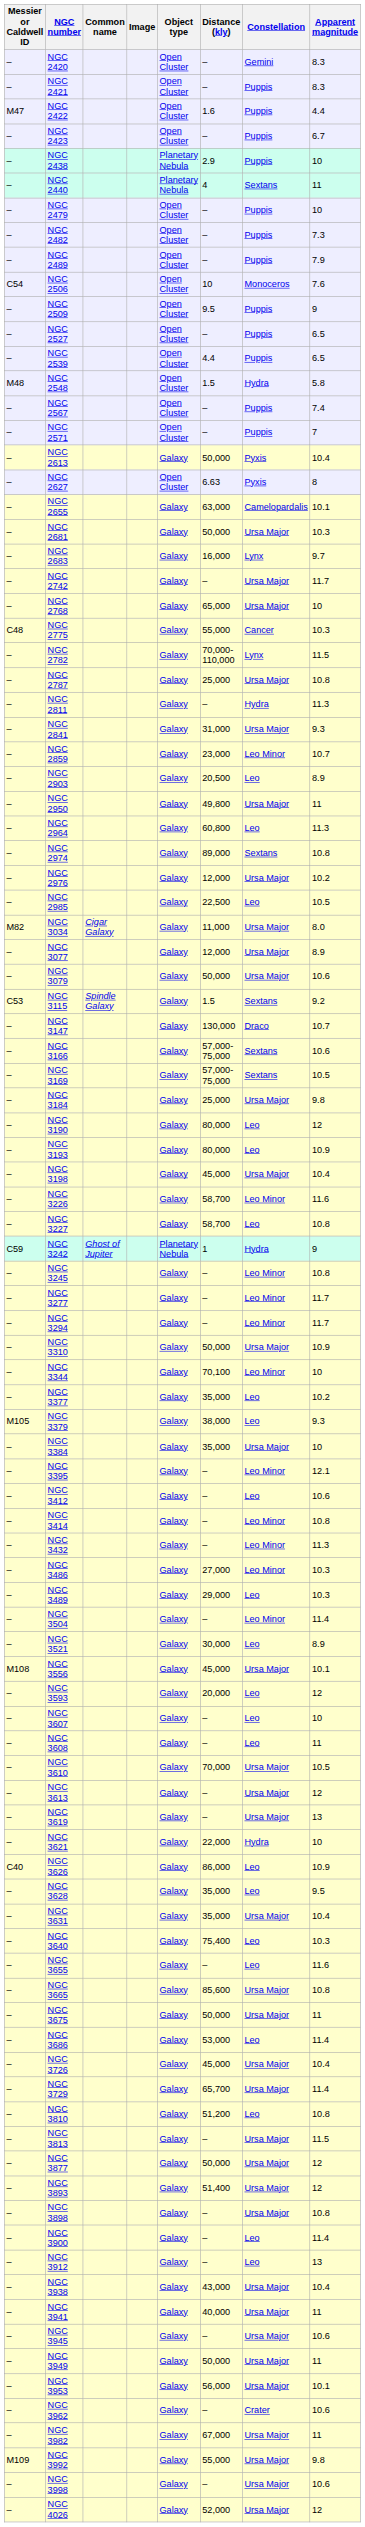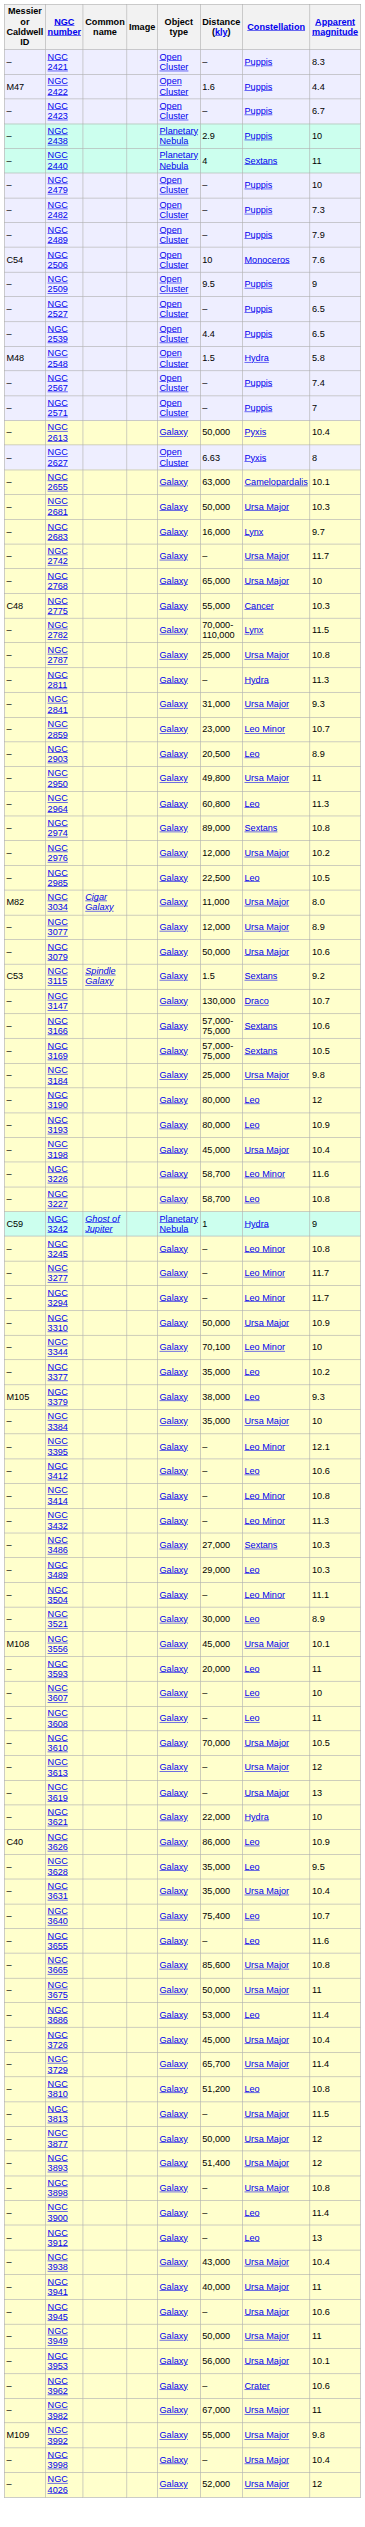- row: – | NGC 2420 | Open Cluster | – | Gemini | 8.3
NGC 3486 | Constellation: Leo Minor -> Sextans
NGC 3504 | Apparent magnitude: 11.4 -> 11.1
NGC 3593 | Apparent magnitude: 12 -> 11
NGC 3640 | Apparent magnitude: 10.3 -> 10.7
NGC 3998 | Apparent magnitude: 10.6 -> 10.4
